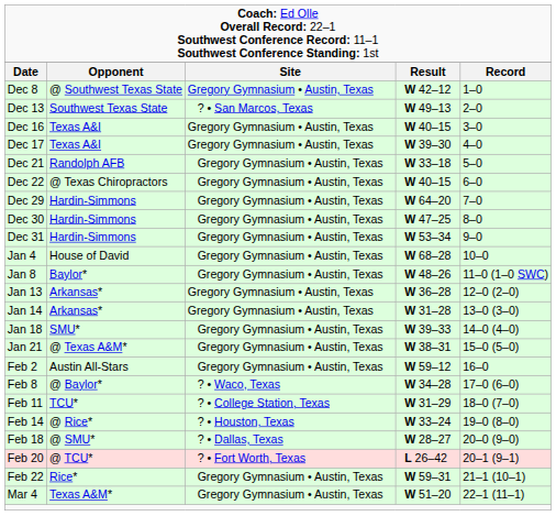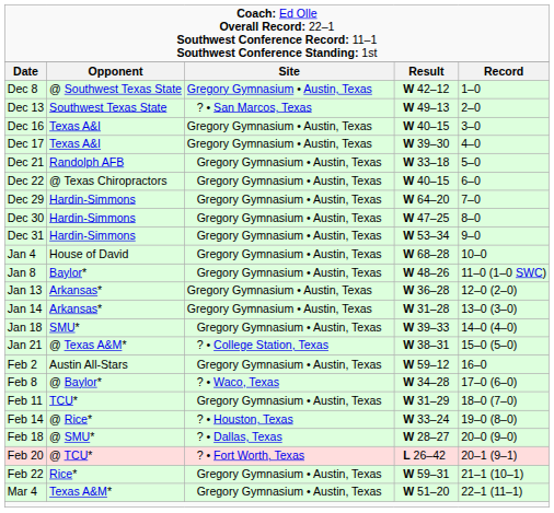Jan 21 | column 3: Gregory Gymnasium • Austin, Texas -> ? • College Station, Texas
Feb 11 | column 3: ? • College Station, Texas -> Gregory Gymnasium • Austin, Texas
